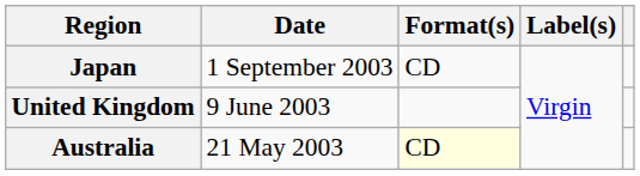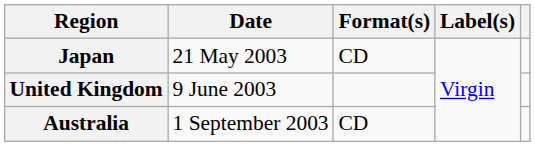Japan | Date: 1 September 2003 -> 21 May 2003
Australia | Date: 21 May 2003 -> 1 September 2003
Australia | Format(s): lightyellow background -> no background
